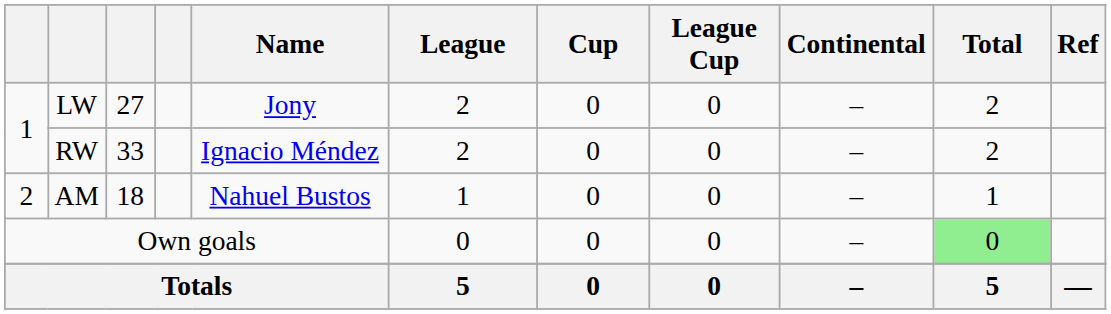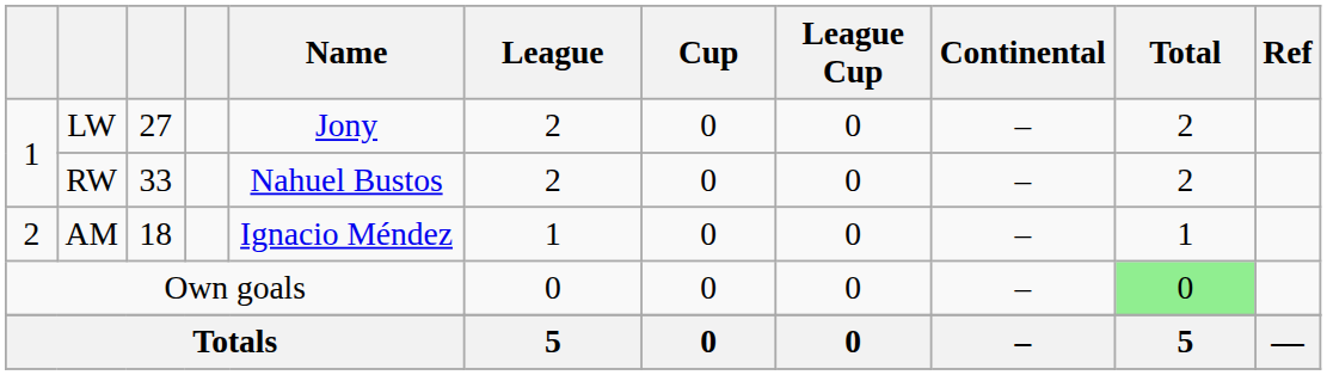RW | Name: Ignacio Méndez -> Nahuel Bustos
AM | Name: Nahuel Bustos -> Ignacio Méndez
